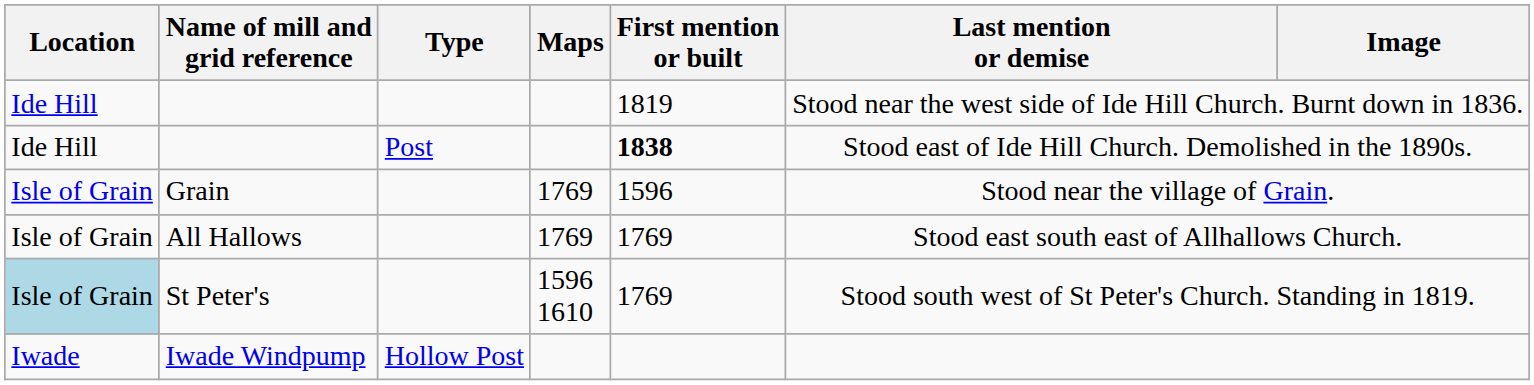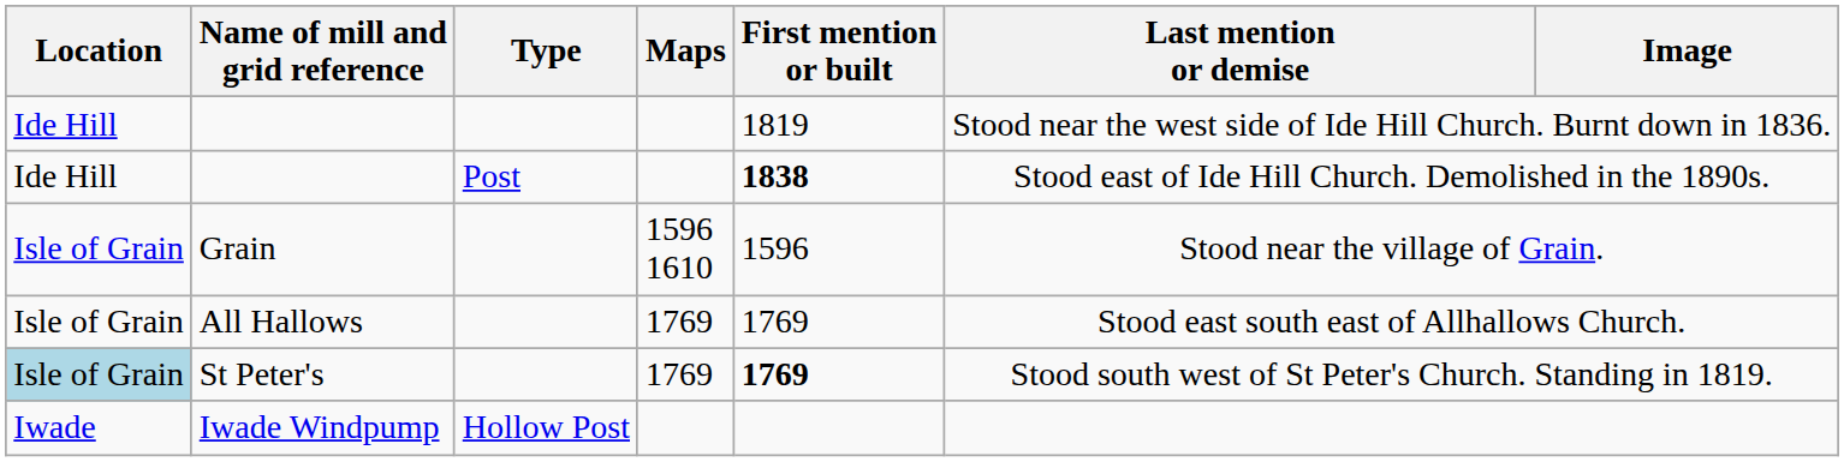Grain | Maps: 1769 -> 1596 1610
St Peter's | Maps: 1596 1610 -> 1769
St Peter's | First mention or built: normal -> bold
